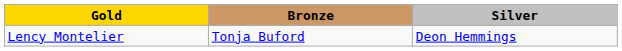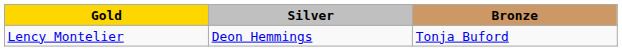columns swapped: Silver <-> Bronze
